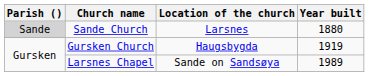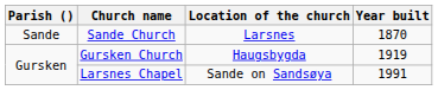Sande Church | Parish (): lightgrey background -> no background
Sande Church | Year built: 1880 -> 1870
Larsnes Chapel | Year built: 1989 -> 1991
